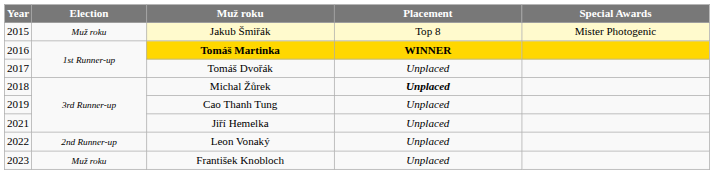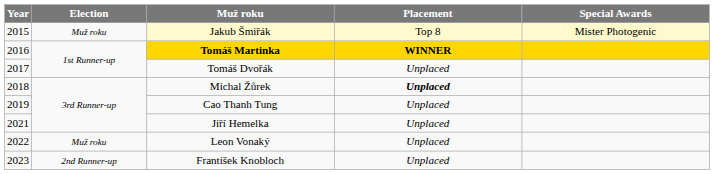Leon Vonaký | Election: 2nd Runner-up -> Muž roku
František Knobloch | Election: Muž roku -> 2nd Runner-up
